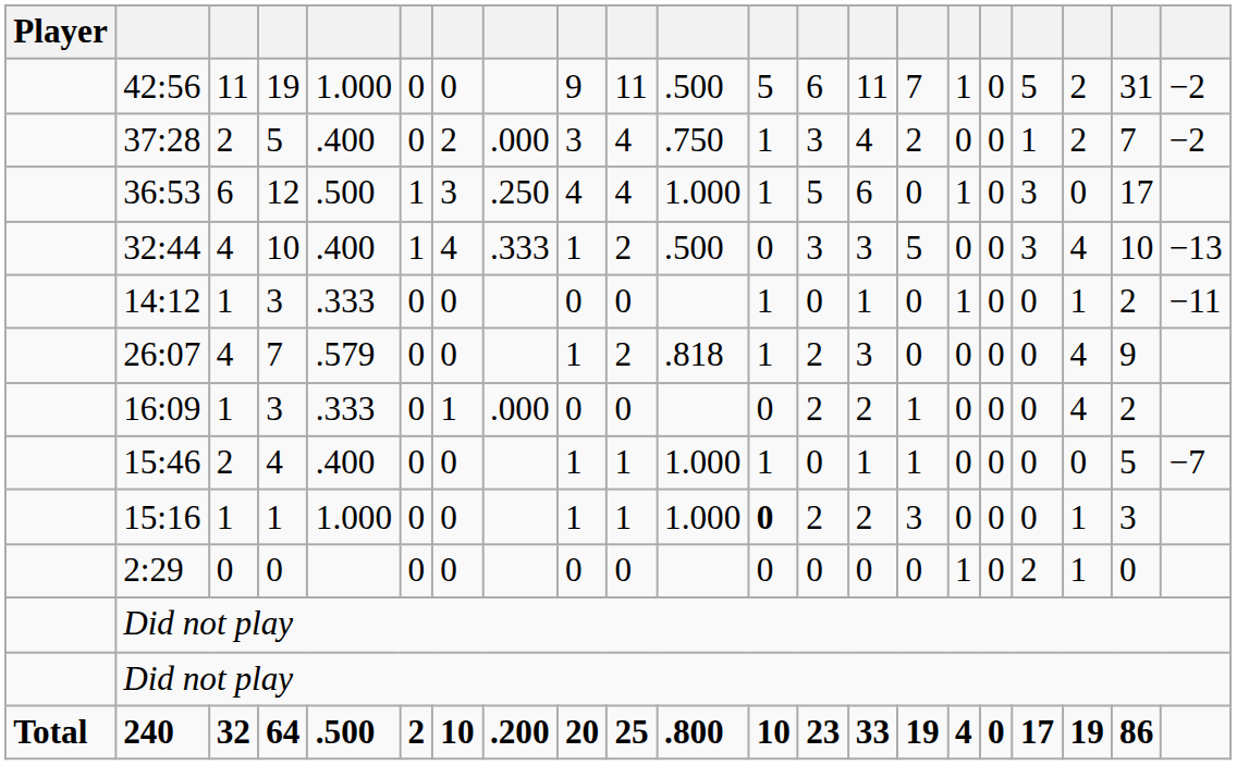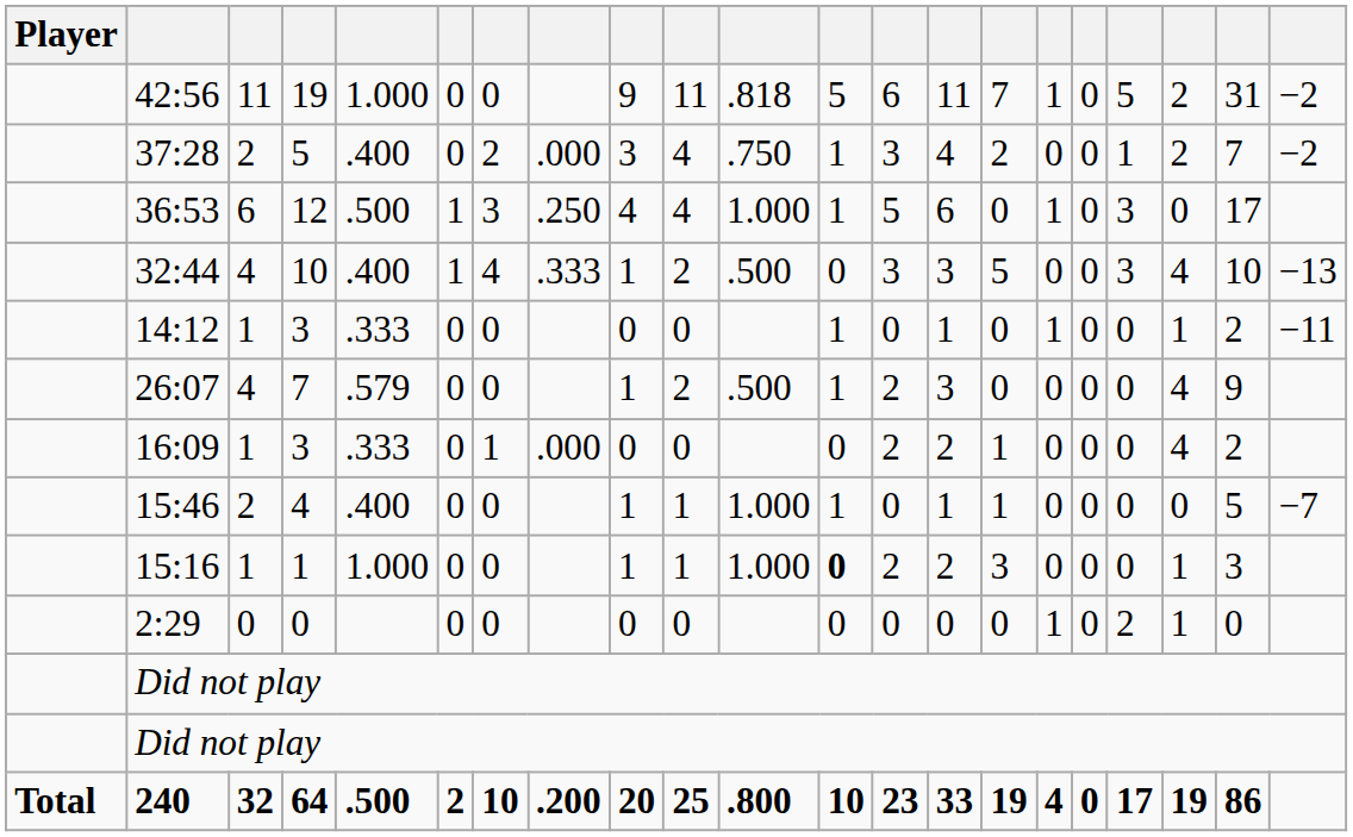42:56 | column 11: .500 -> .818
26:07 | column 11: .818 -> .500
